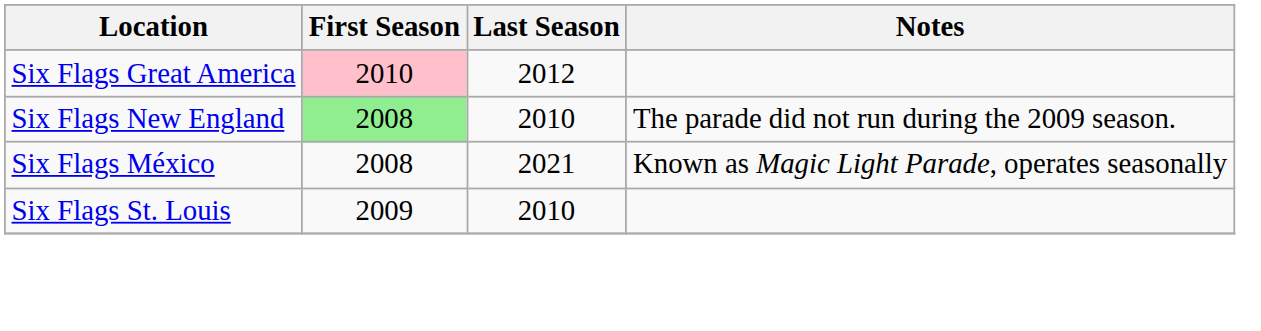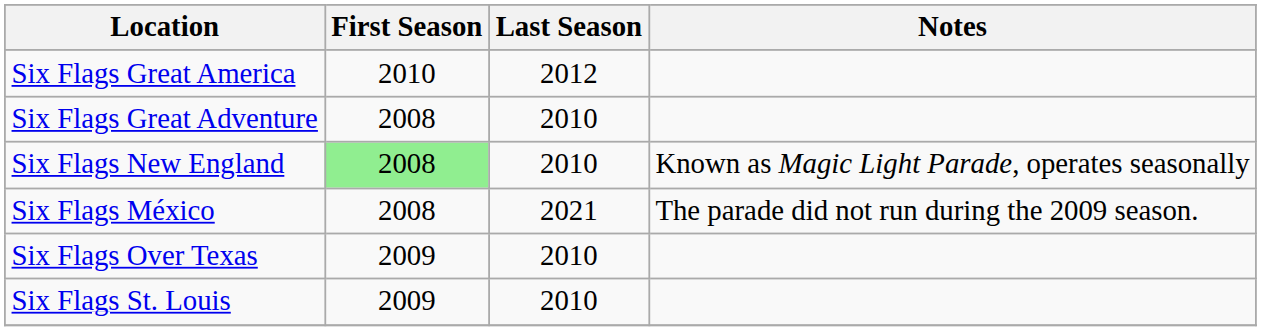Six Flags Great America | First Season: pink background -> no background
+ row: Six Flags Great Adventure | 2008 | 2010
Six Flags New England | Notes: The parade did not run during the 2009 season. -> Known as Magic Light Parade, operates seasonally
Six Flags México | Notes: Known as Magic Light Parade, operates seasonally -> The parade did not run during the 2009 season.
+ row: Six Flags Over Texas | 2009 | 2010
